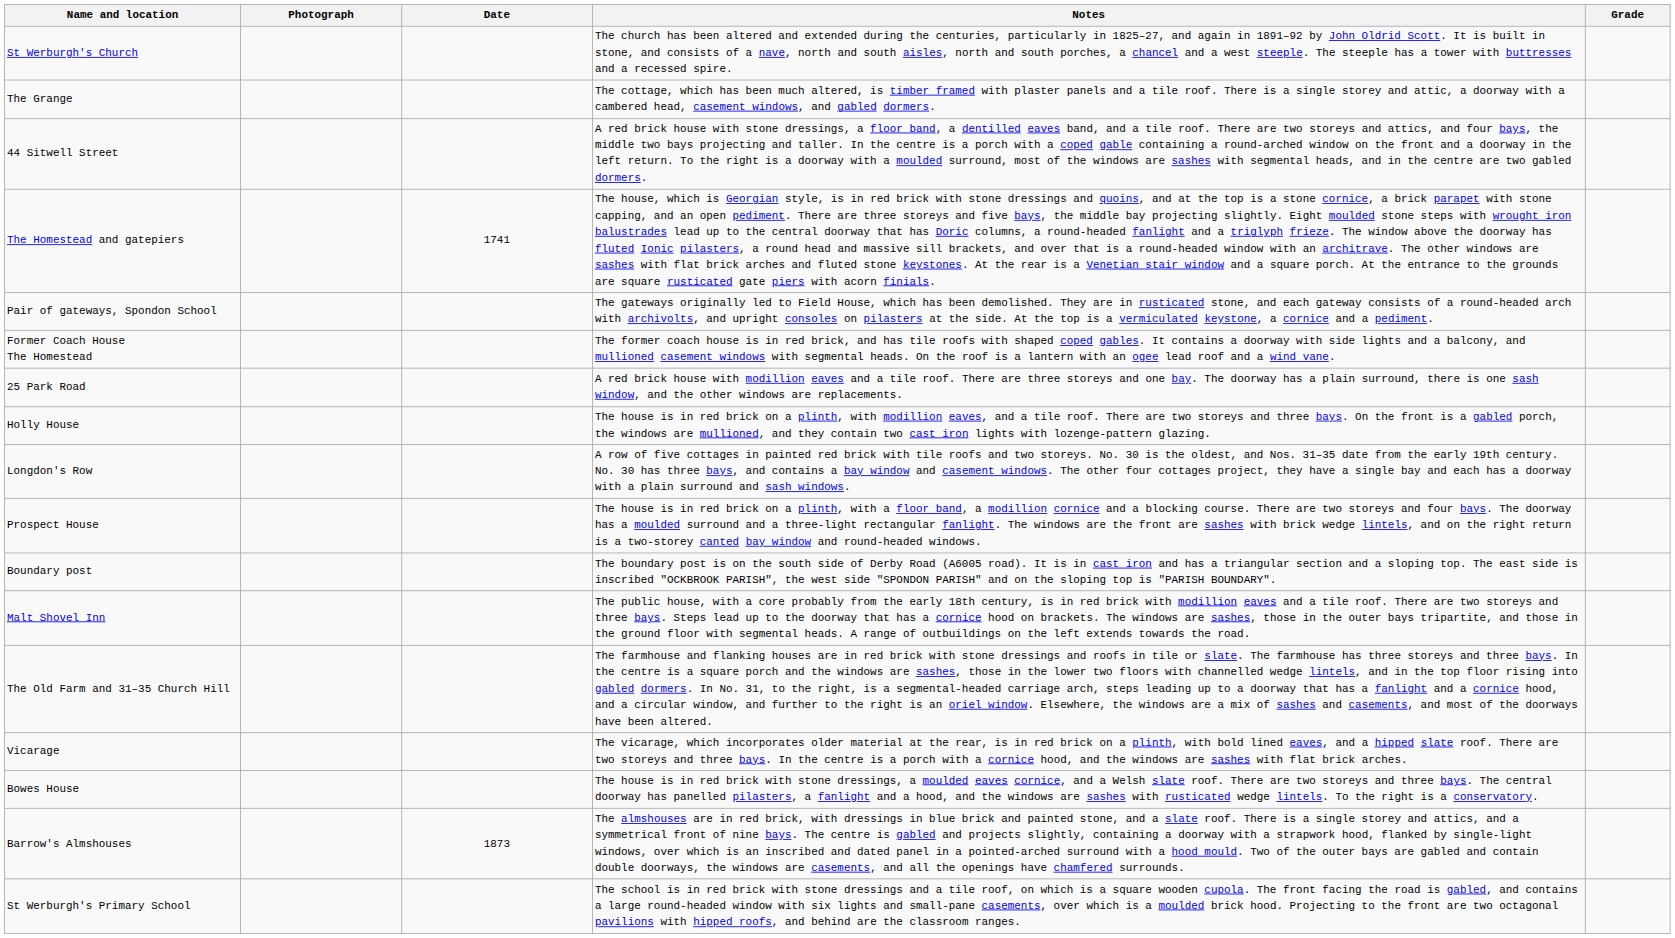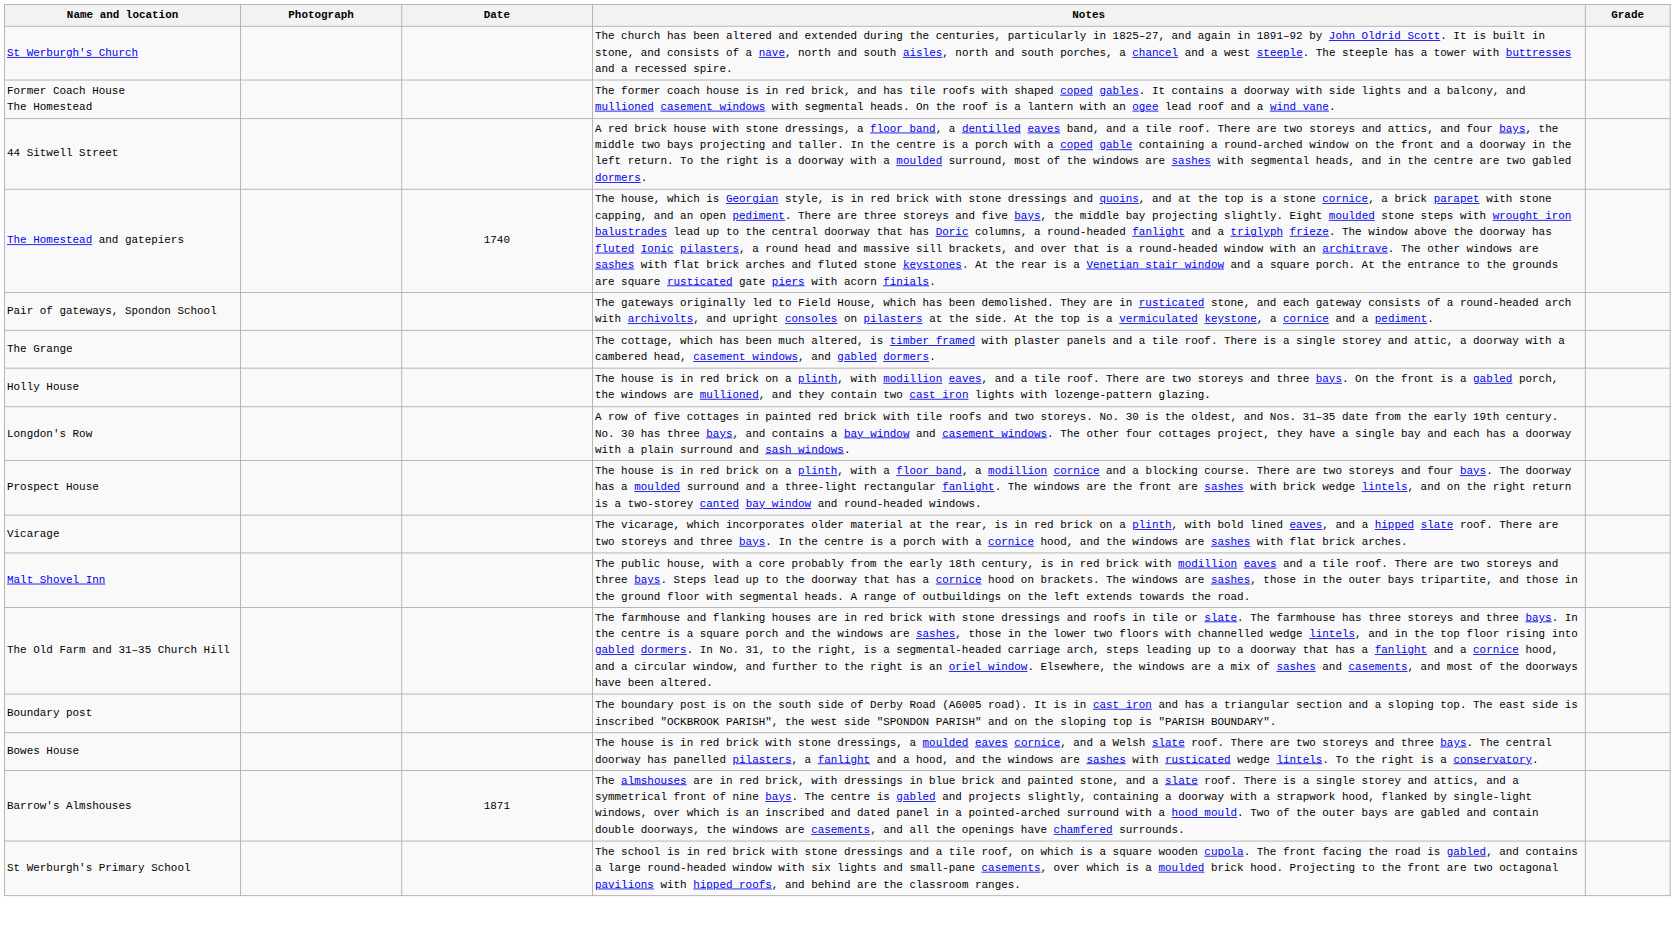rows swapped: The Grange <-> Former Coach House The Homestead
The Homestead and gatepiers | Date: 1741 -> 1740
- row: 25 Park Road | A red brick house with modillion eaves and a tile roof. There are three storeys and one bay. The doorway has a plain surround, there is one sash window, and the other windows are replacements.
rows swapped: Vicarage <-> Boundary post
Barrow's Almshouses | Date: 1873 -> 1871
